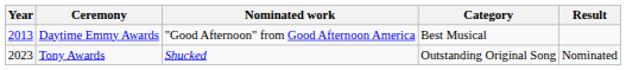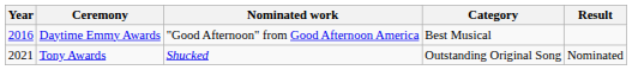Daytime Emmy Awards | Year: 2013 -> 2016
Tony Awards | Year: 2023 -> 2021
